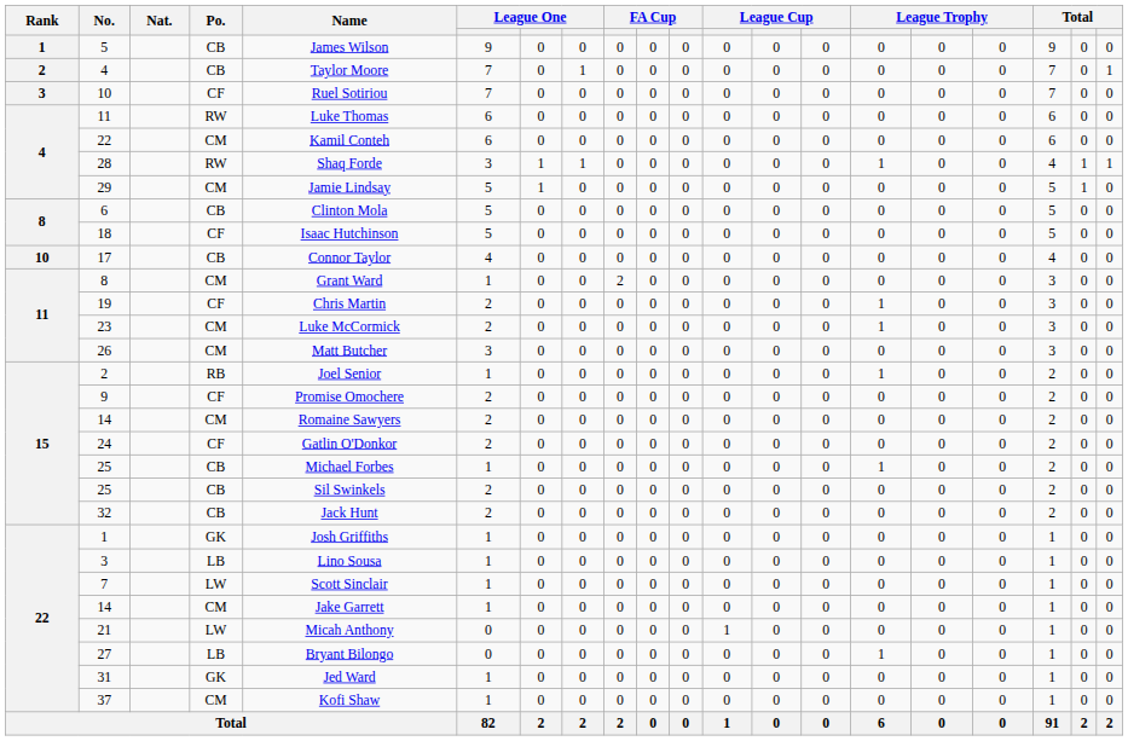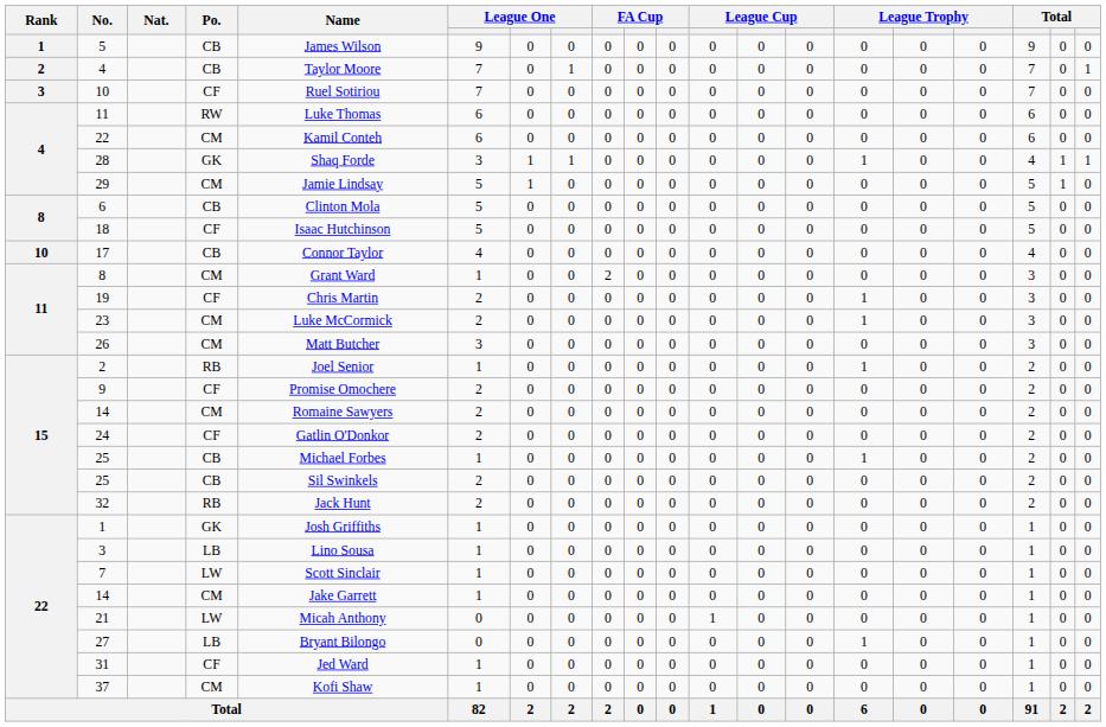28 | Po.: RW -> GK
32 | Po.: CB -> RB
31 | Po.: GK -> CF
